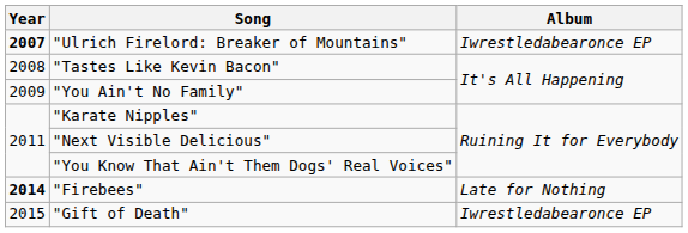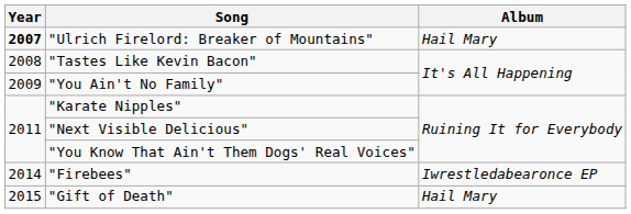"Ulrich Firelord: Breaker of Mountains" | Album: Iwrestledabearonce EP -> Hail Mary
"Firebees" | Year: bold -> normal
"Firebees" | Album: Late for Nothing -> Iwrestledabearonce EP
"Gift of Death" | Album: Iwrestledabearonce EP -> Hail Mary
